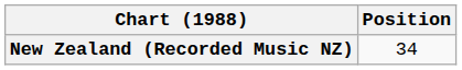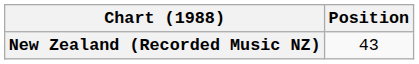New Zealand (Recorded Music NZ) | Position: 34 -> 43
